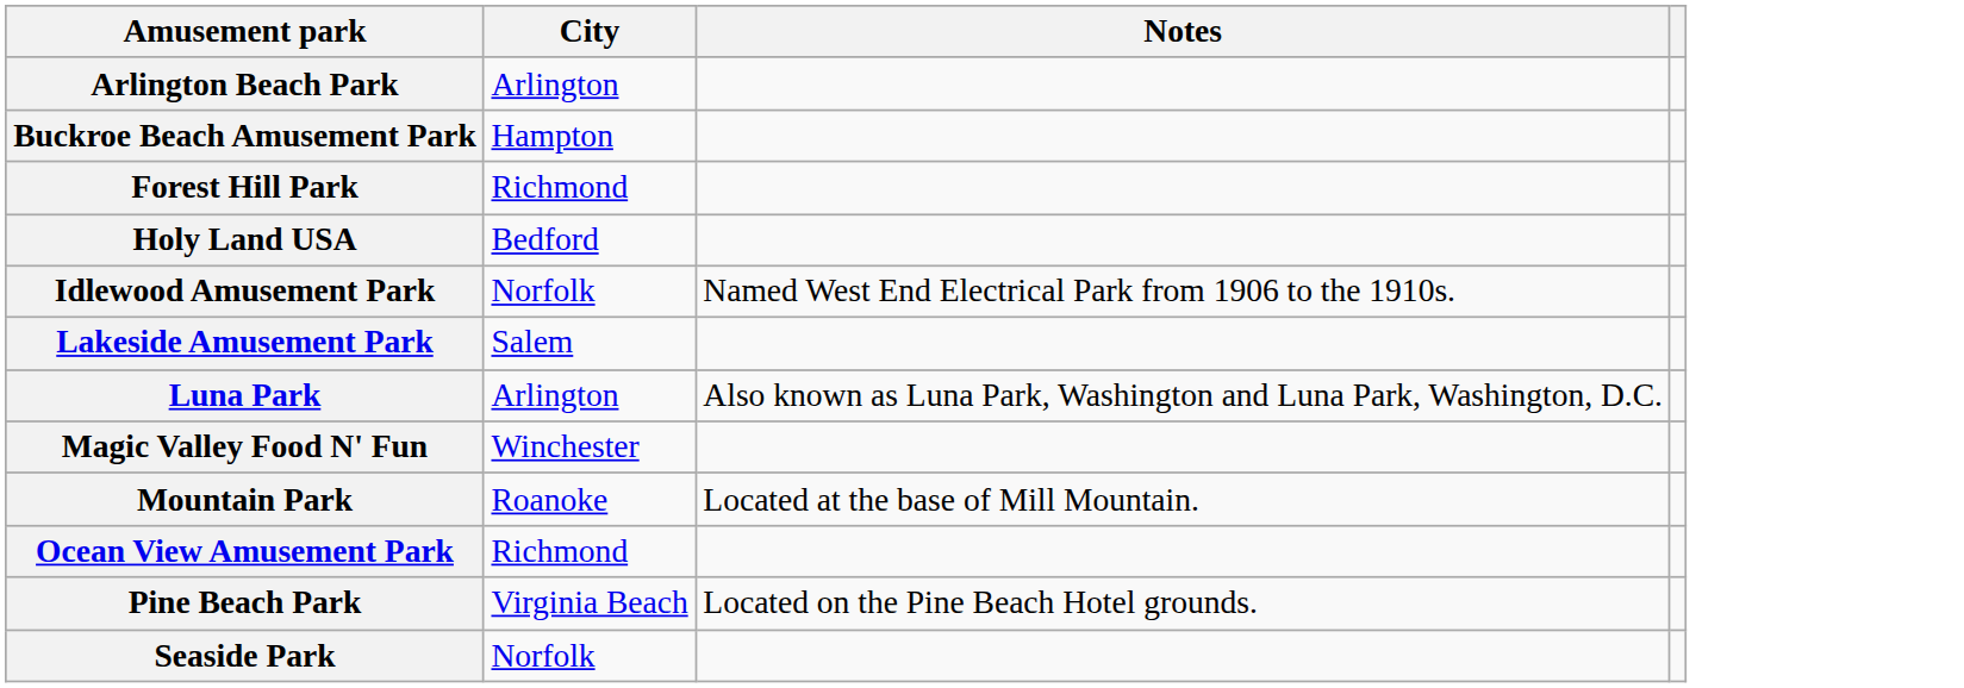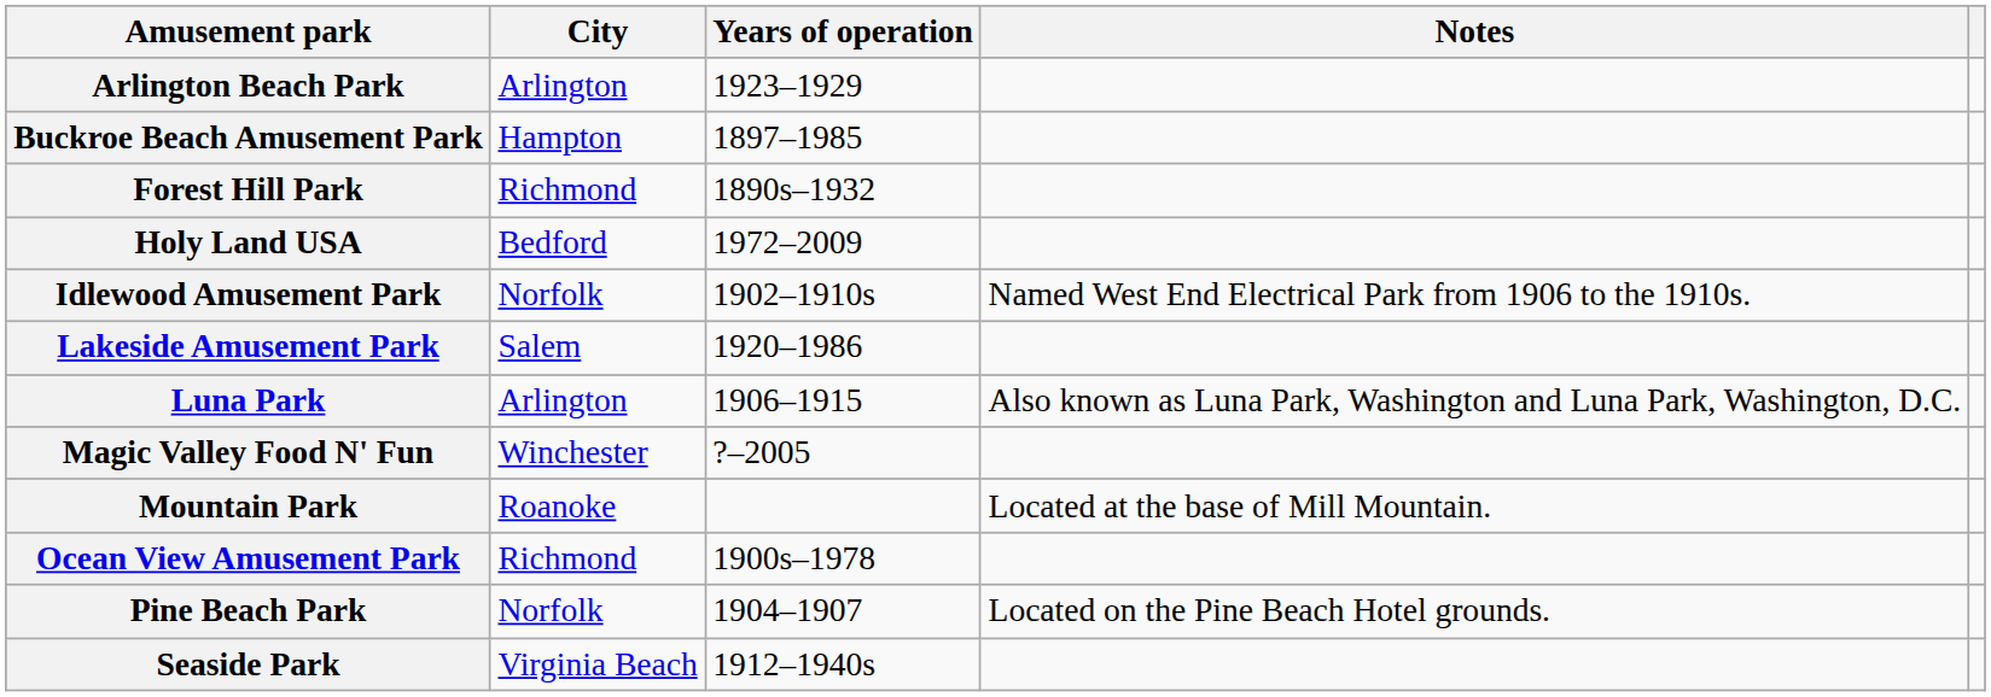+ column: Years of operation | 1923–1929 | 1897–1985 | 1890s–1932 | 1972–2009 | 1902–1910s | 1920–1986 | 1906–1915 | ?–2005 | 1900s–1978 | 1904–1907 | 1912–1940s
Pine Beach Park | City: Virginia Beach -> Norfolk
Seaside Park | City: Norfolk -> Virginia Beach
